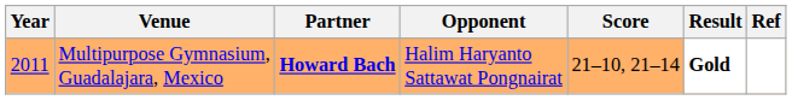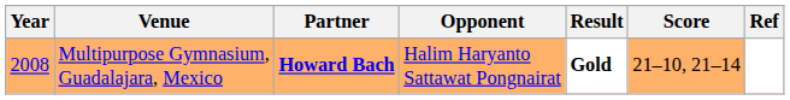columns swapped: Score <-> Result
Multipurpose Gymnasium, Guadalajara, Mexico | Year: 2011 -> 2008
